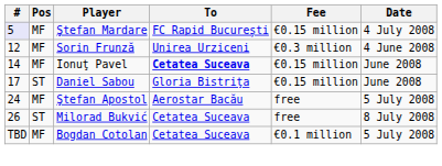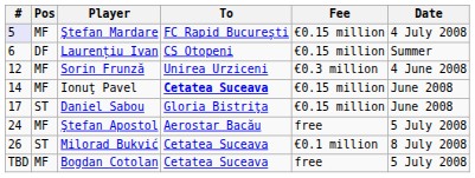+ row: 6 | DF | Laurențiu Ivan | CS Otopeni | €0.15 million | Summer
Milorad Bukvić | Fee: free -> €0.1 million
Bogdan Cotolan | Fee: €0.1 million -> free
